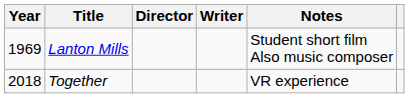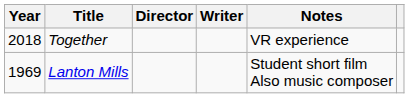rows swapped: Lanton Mills <-> Together
